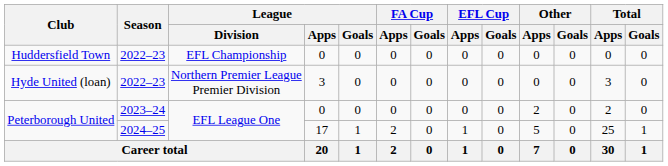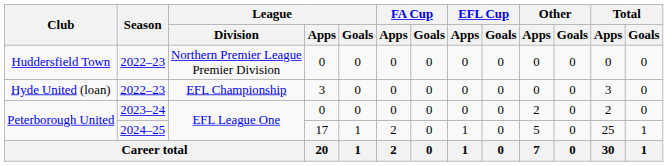Huddersfield Town | League / Division: EFL Championship -> Northern Premier League Premier Division
Hyde United (loan) | League / Division: Northern Premier League Premier Division -> EFL Championship
